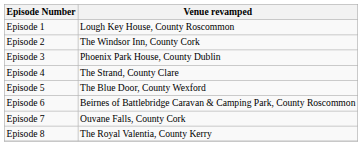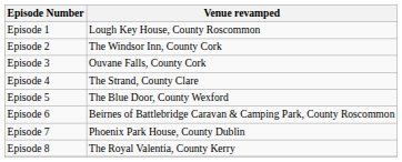Episode 3 | Venue revamped: Phoenix Park House, County Dublin -> Ouvane Falls, County Cork
Episode 7 | Venue revamped: Ouvane Falls, County Cork -> Phoenix Park House, County Dublin
